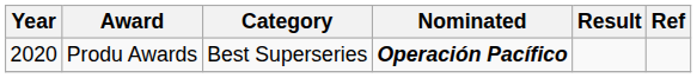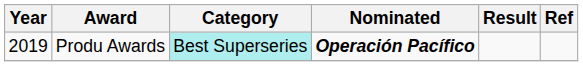Produ Awards | Year: 2020 -> 2019
Produ Awards | Category: no background -> paleturquoise background
